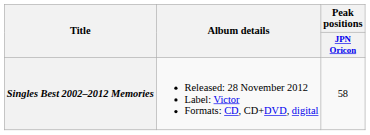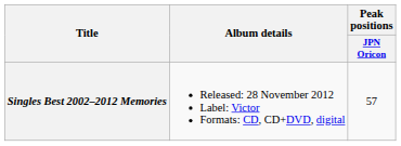Singles Best 2002–2012 Memories | Peak positions / JPN Oricon: 58 -> 57
